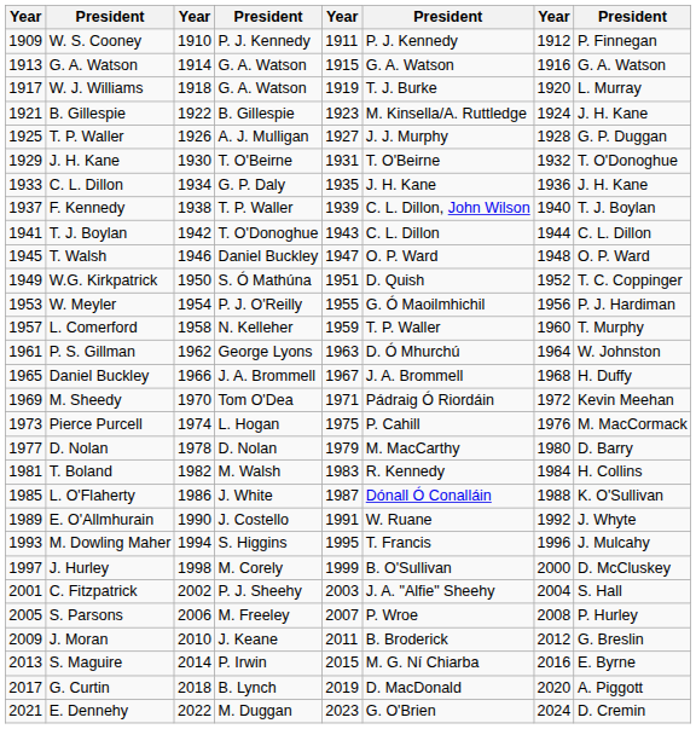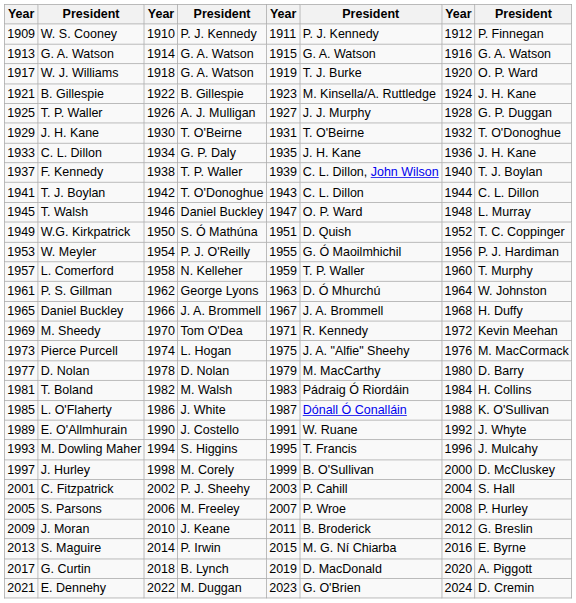W. J. Williams | column 8: L. Murray -> O. P. Ward
T. Walsh | column 8: O. P. Ward -> L. Murray
M. Sheedy | column 6: Pádraig Ó Riordáin -> R. Kennedy
Pierce Purcell | column 6: P. Cahill -> J. A. "Alfie" Sheehy
T. Boland | column 6: R. Kennedy -> Pádraig Ó Riordáin
C. Fitzpatrick | column 6: J. A. "Alfie" Sheehy -> P. Cahill
